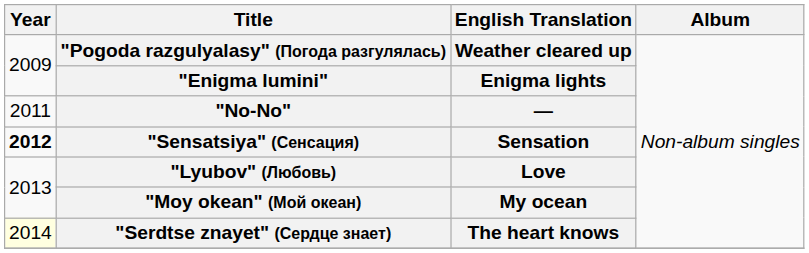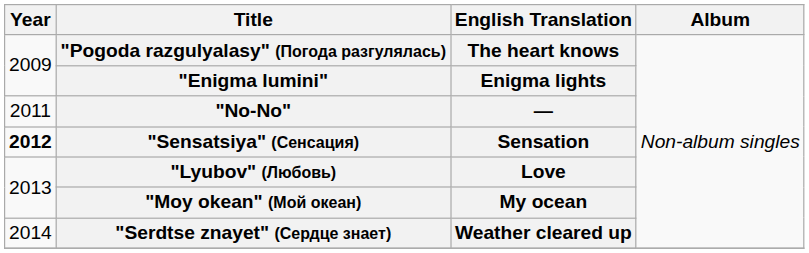"Pogoda razgulyalasy" (Погода разгулялась) | English Translation: Weather cleared up -> The heart knows
"Serdtse znayet" (Сердце знает) | Year: lightyellow background -> no background
"Serdtse znayet" (Сердце знает) | English Translation: The heart knows -> Weather cleared up
